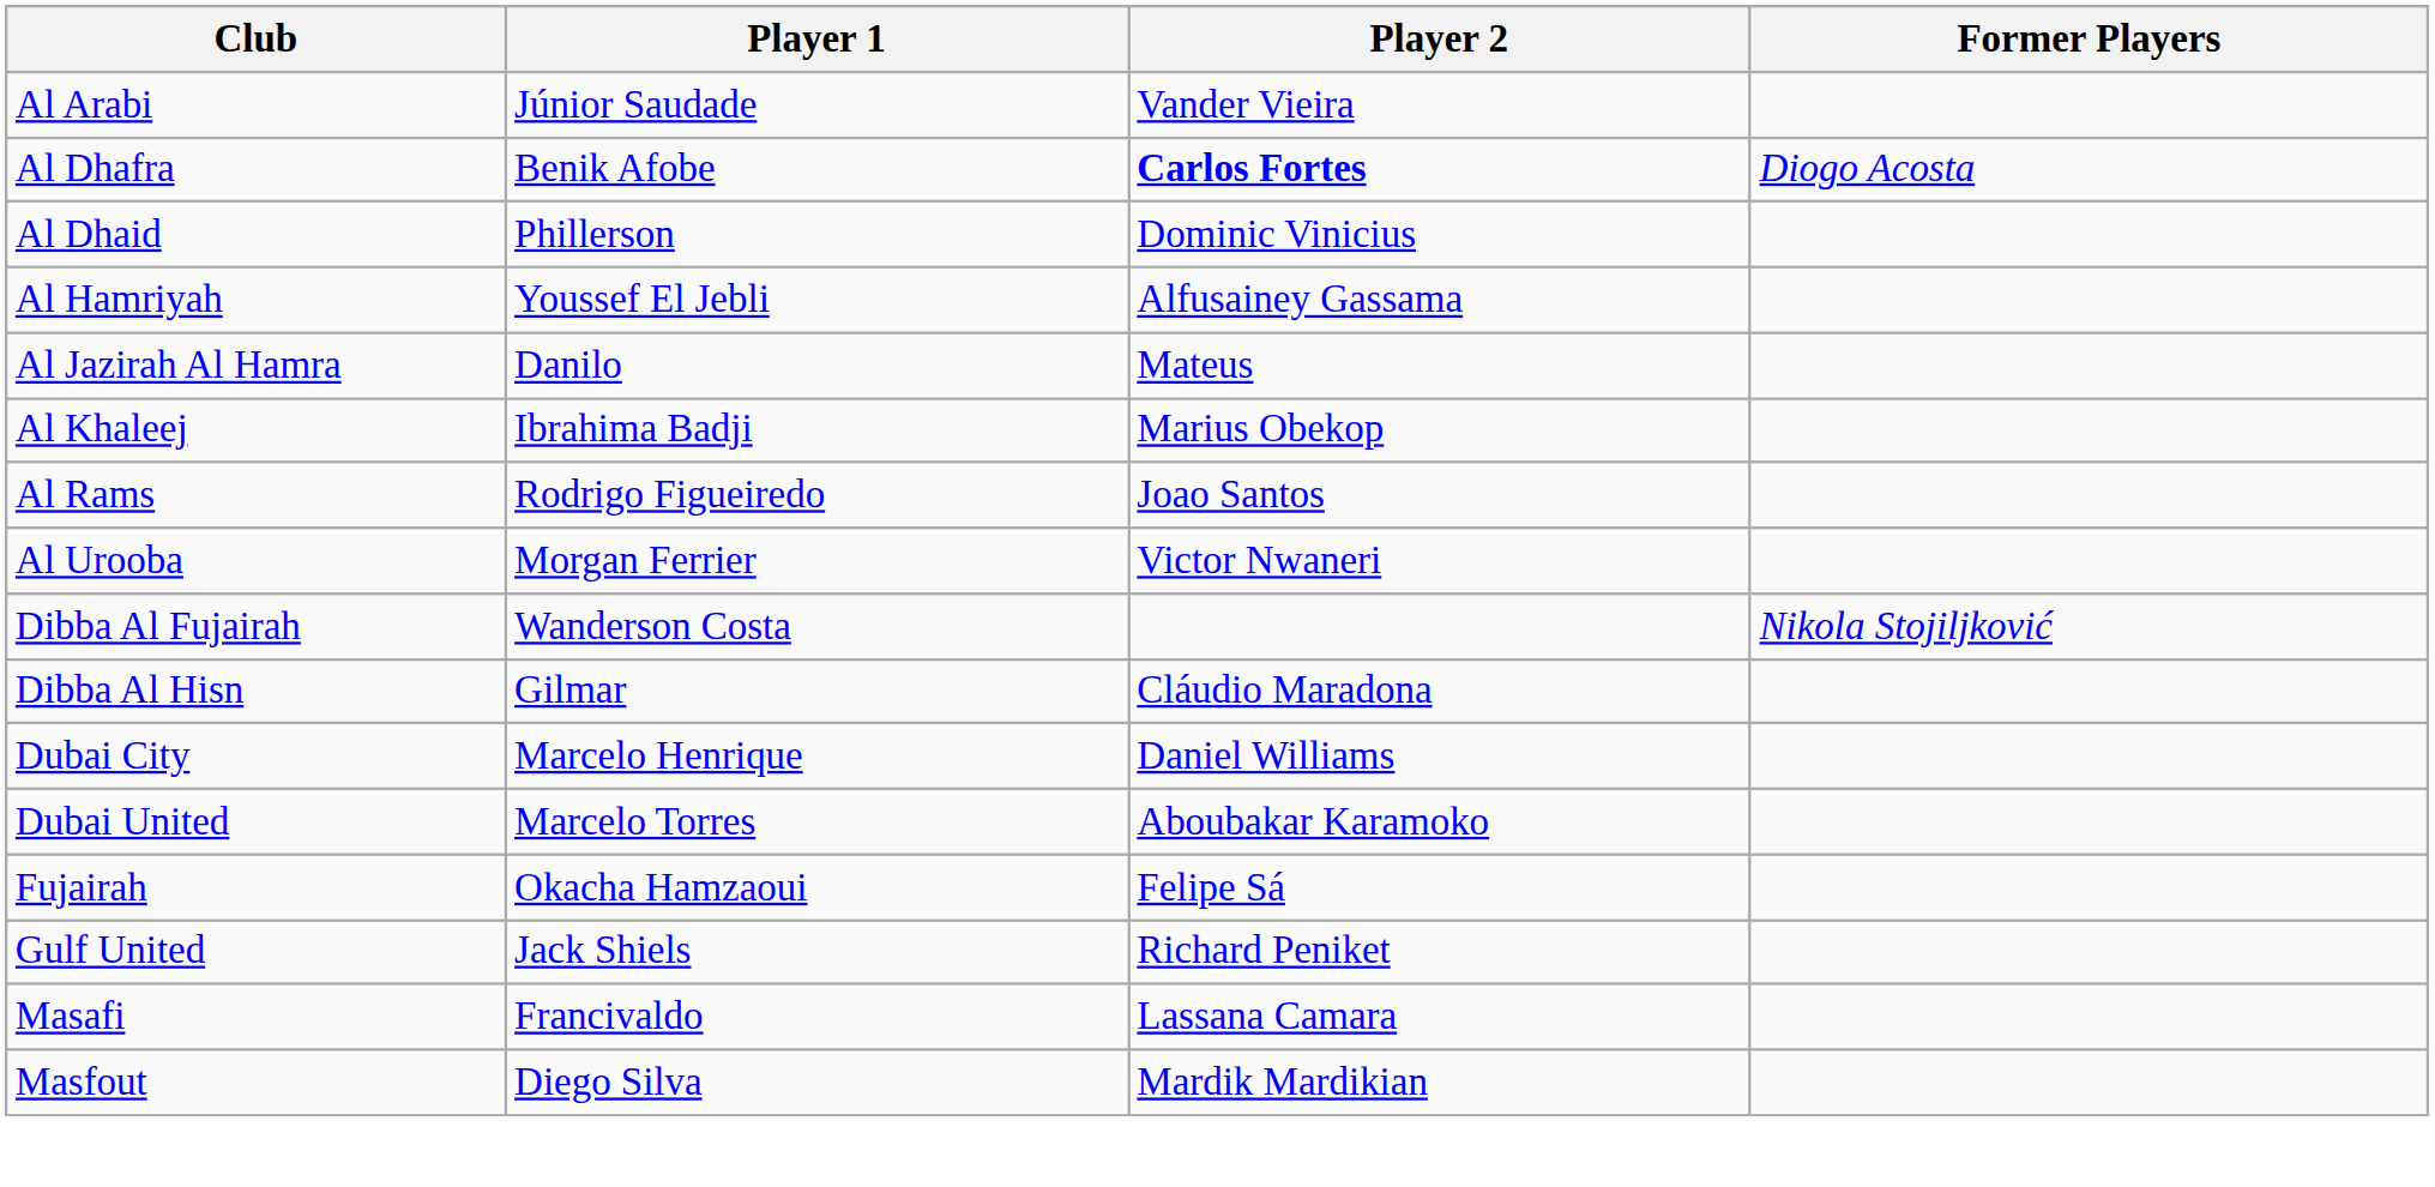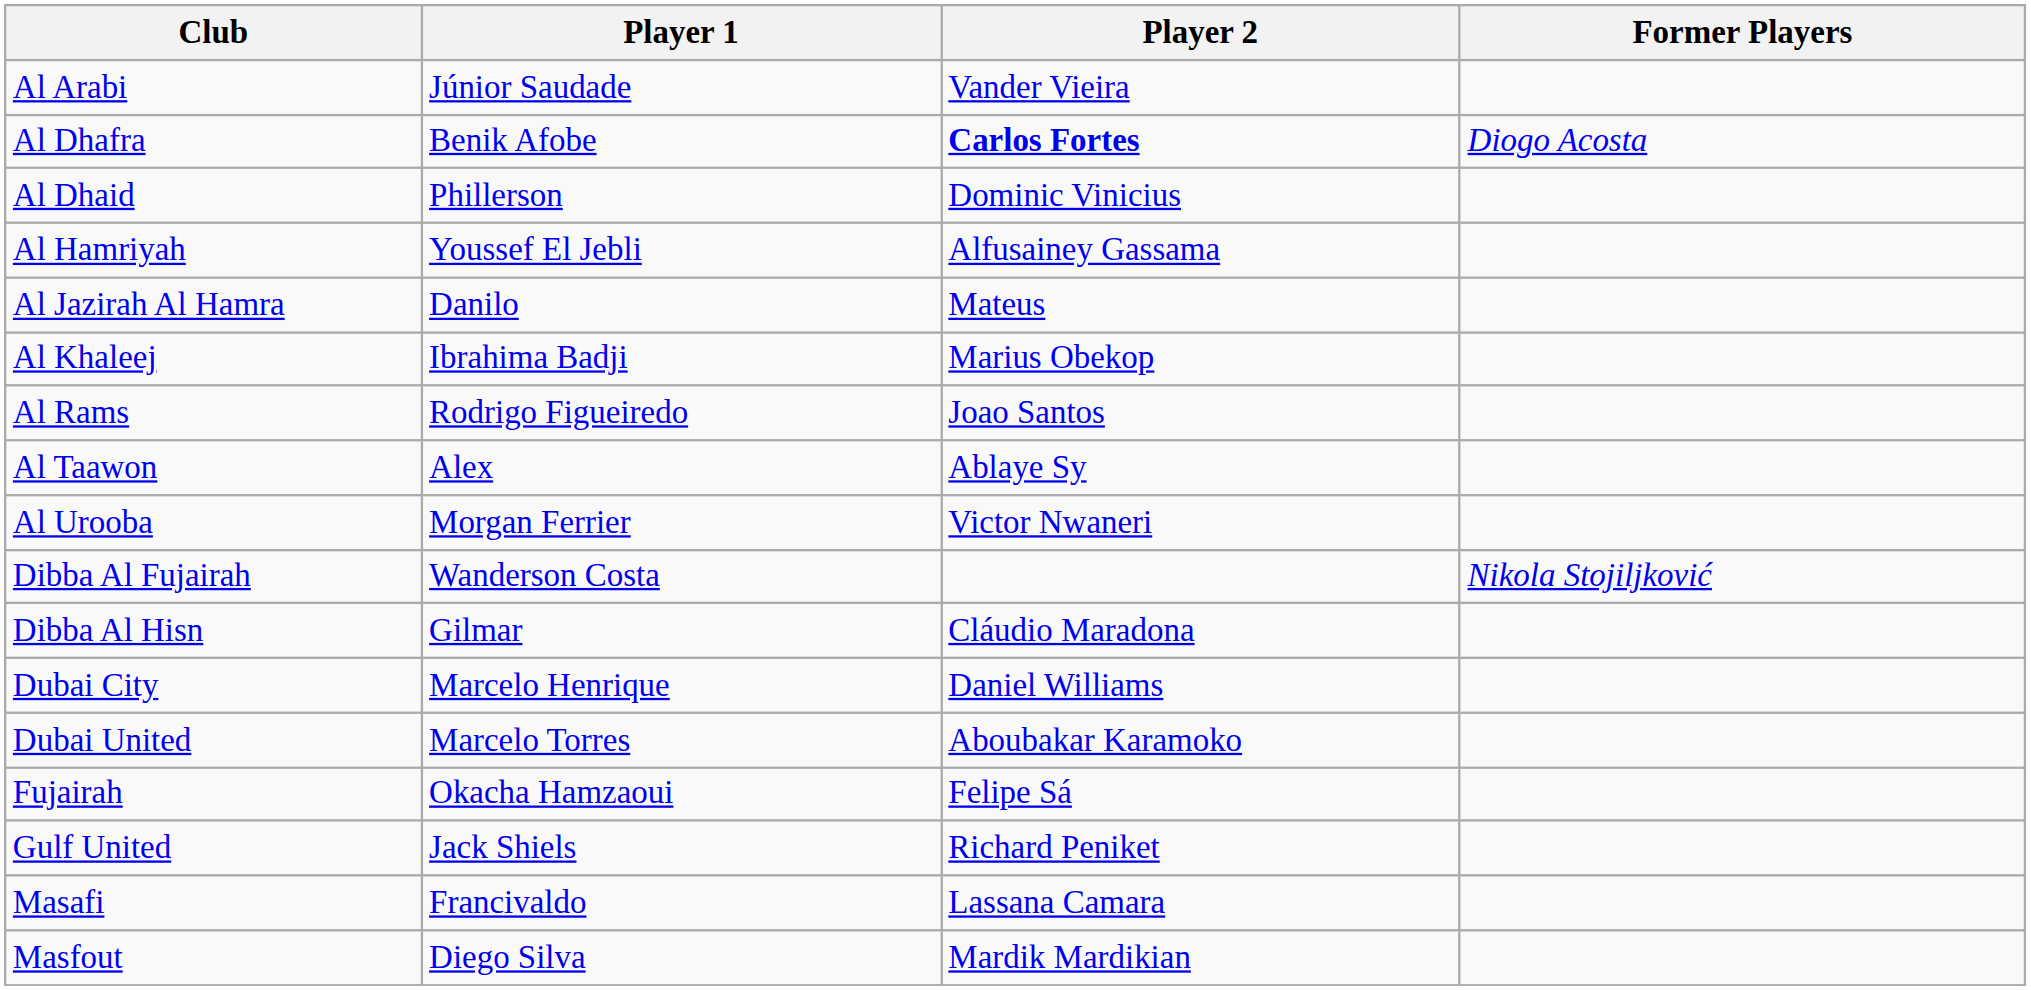+ row: Al Taawon | Alex | Ablaye Sy
